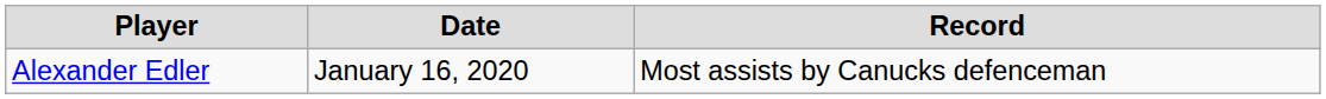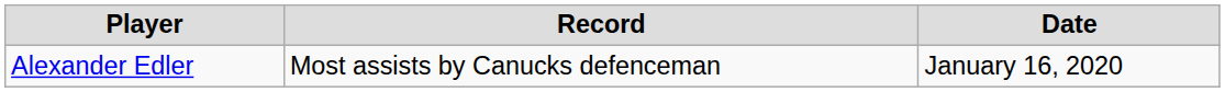columns swapped: Record <-> Date
